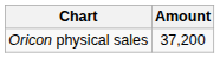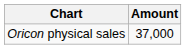Oricon physical sales | Amount: 37,200 -> 37,000
